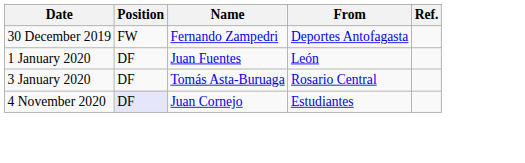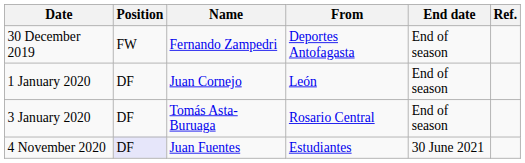+ column: End date | End of season | End of season | End of season | 30 June 2021
1 January 2020 | Name: Juan Fuentes -> Juan Cornejo
4 November 2020 | Name: Juan Cornejo -> Juan Fuentes
